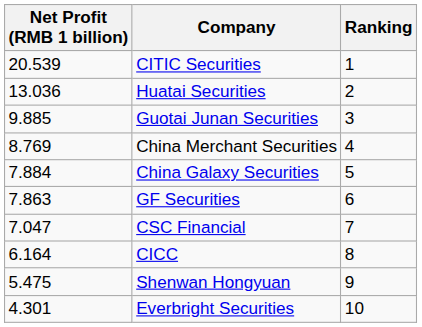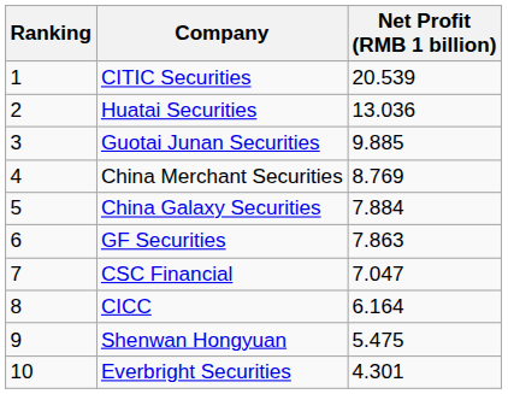columns swapped: Ranking <-> Net Profit (RMB 1 billion)
